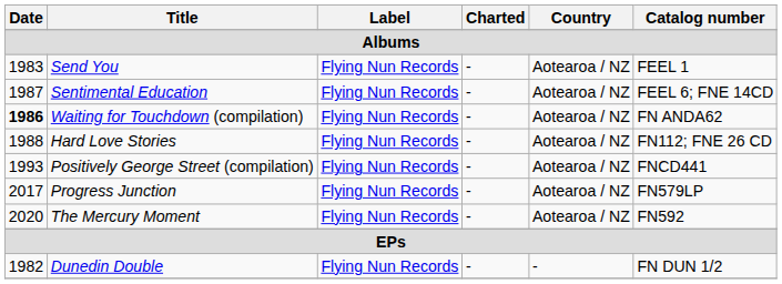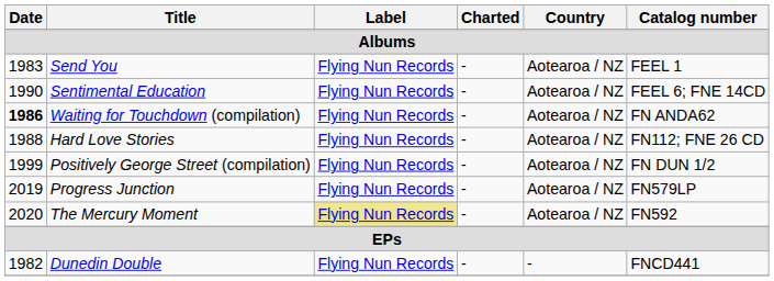Sentimental Education | Date: 1987 -> 1990
Positively George Street (compilation) | Date: 1993 -> 1999
Positively George Street (compilation) | Catalog number: FNCD441 -> FN DUN 1/2
Progress Junction | Date: 2017 -> 2019
The Mercury Moment | Label: no background -> khaki background
Dunedin Double | Catalog number: FN DUN 1/2 -> FNCD441
